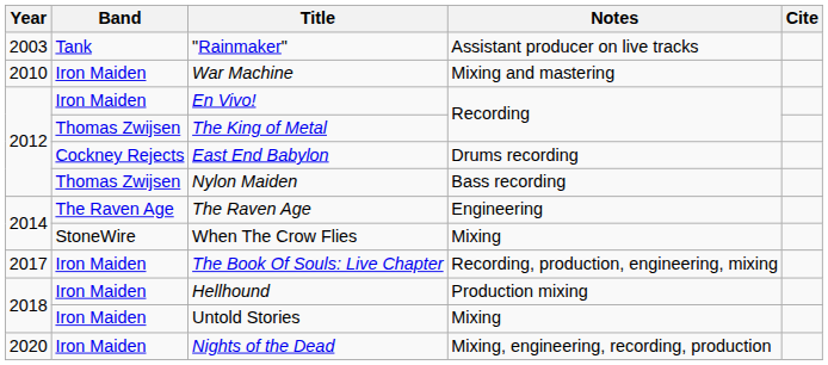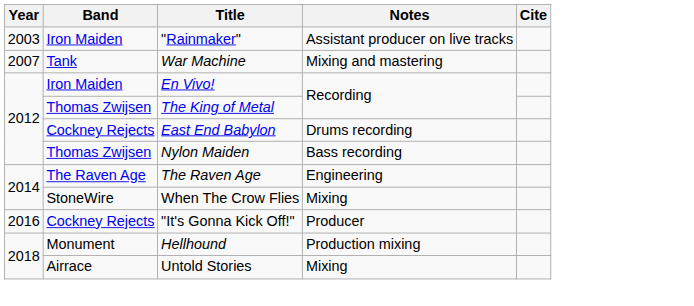"Rainmaker" | Band: Tank -> Iron Maiden
War Machine | Year: 2010 -> 2007
War Machine | Band: Iron Maiden -> Tank
+ row: 2016 | Cockney Rejects | "It's Gonna Kick Off!" | Producer
- row: 2017 | Iron Maiden | The Book Of Souls: Live Chapter | Recording, production, engineering, mixing
Hellhound | Band: Iron Maiden -> Monument
Untold Stories | Band: Iron Maiden -> Airrace
- row: 2020 | Iron Maiden | Nights of the Dead | Mixing, engineering, recording, production
